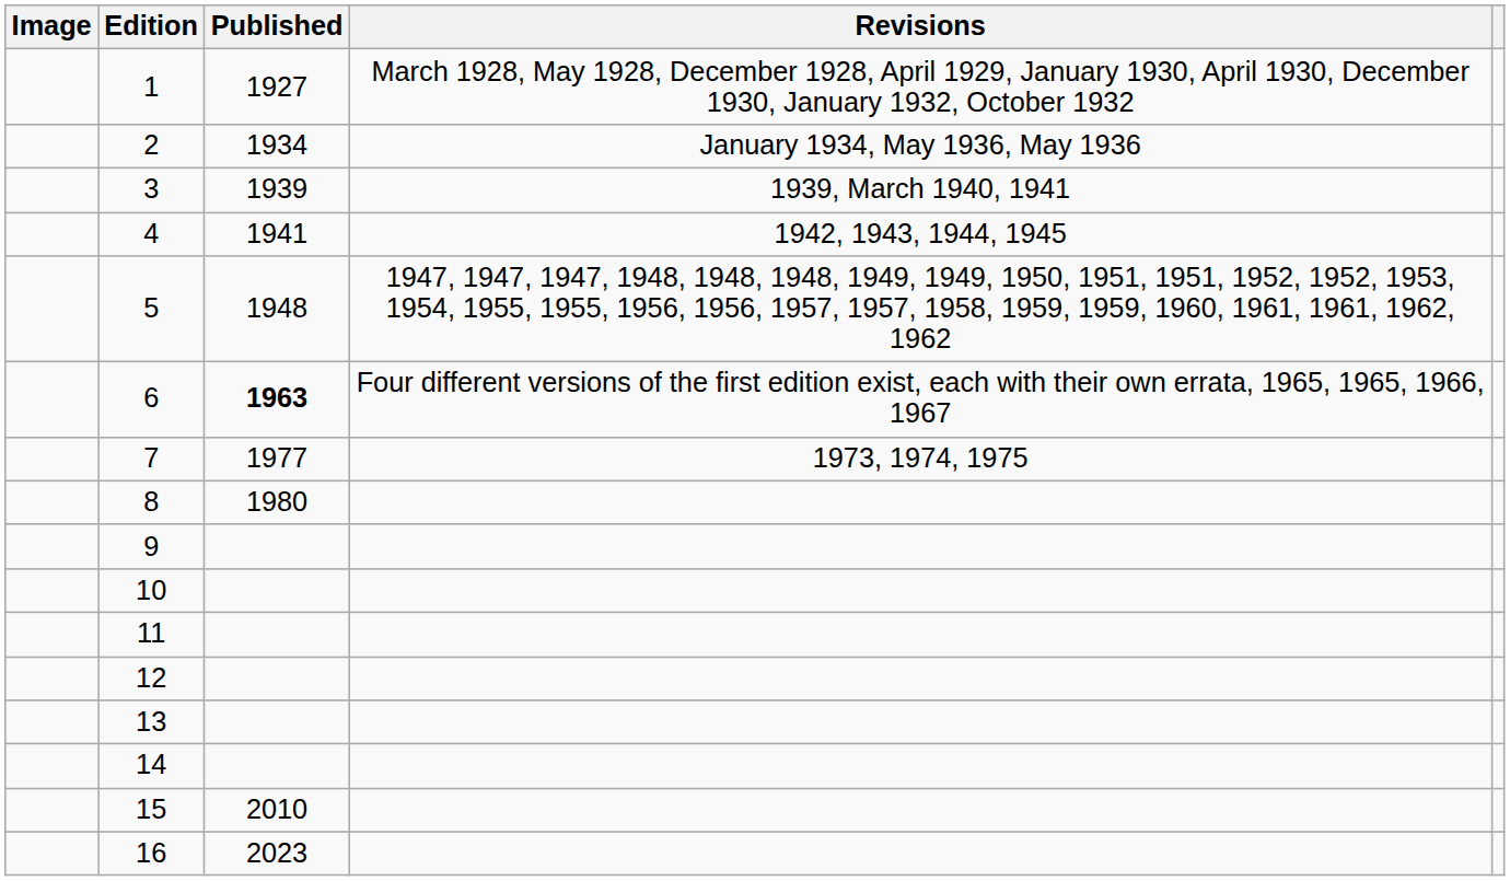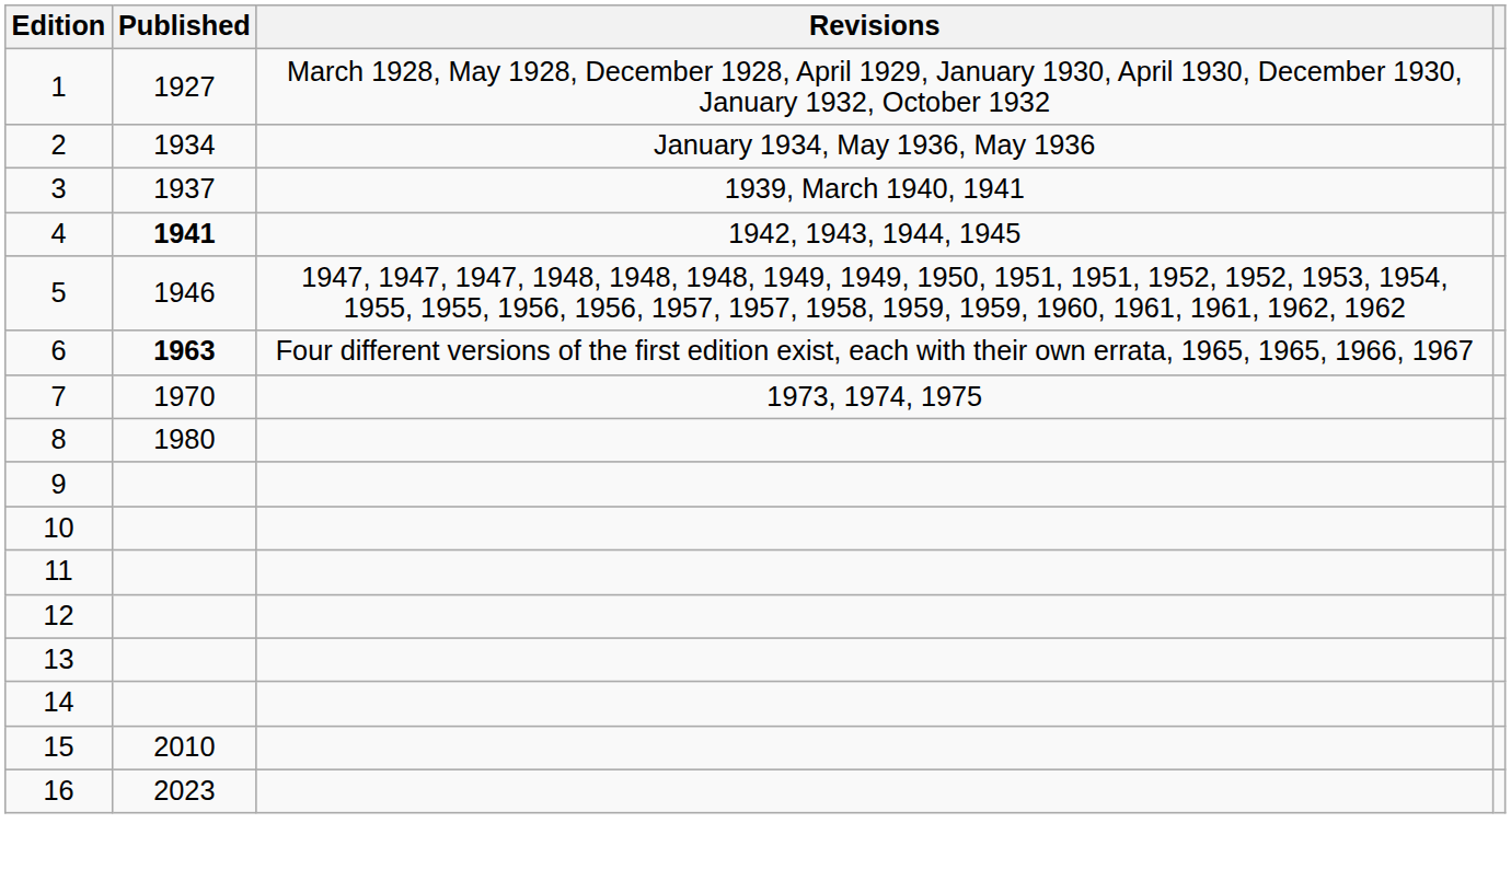- column: Image
3 | Published: 1939 -> 1937
4 | Published: normal -> bold
5 | Published: 1948 -> 1946
7 | Published: 1977 -> 1970
